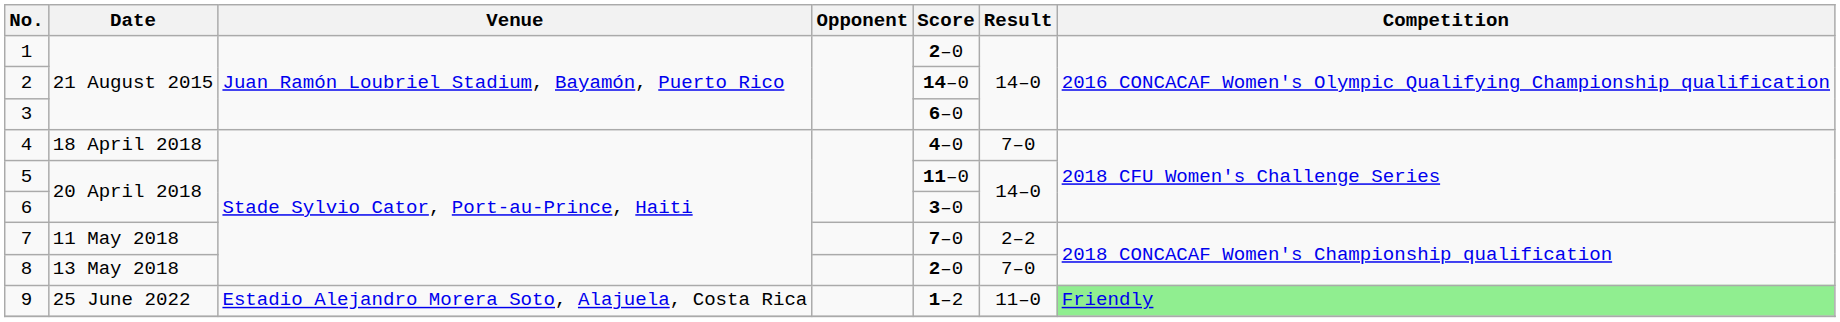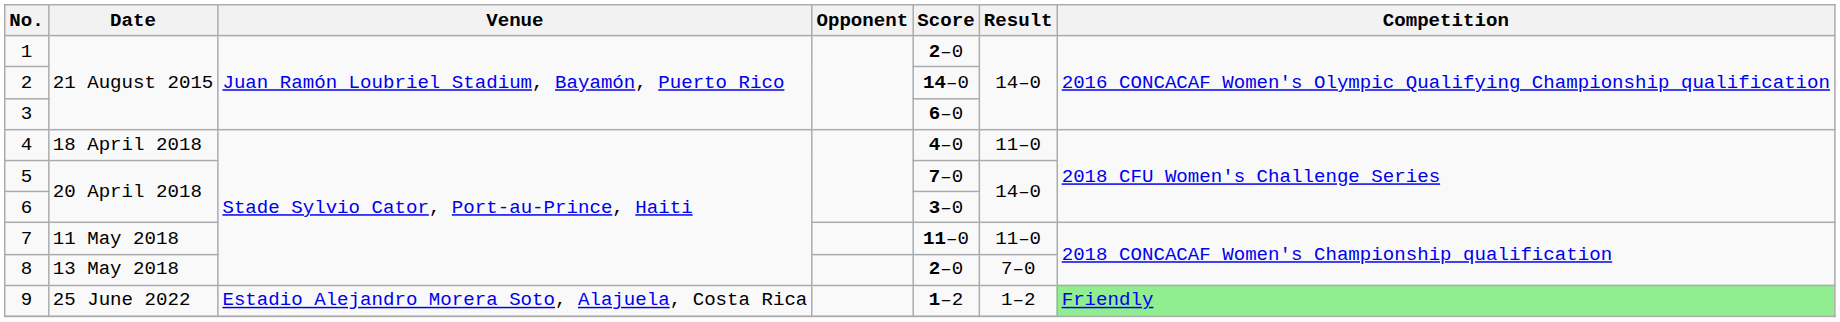4 | Result: 7–0 -> 11–0
5 | Score: 11–0 -> 7–0
7 | Score: 7–0 -> 11–0
7 | Result: 2–2 -> 11–0
9 | Result: 11–0 -> 1–2
